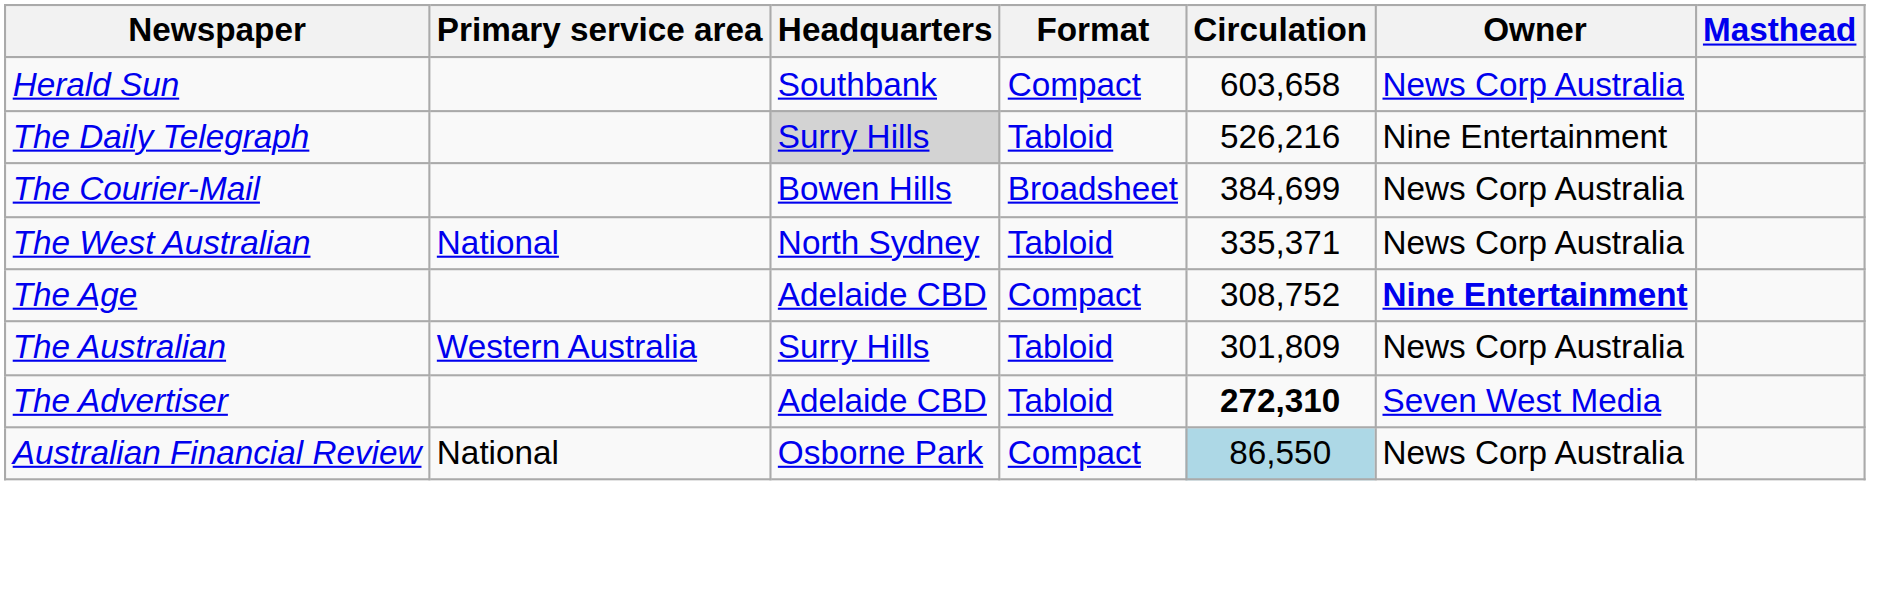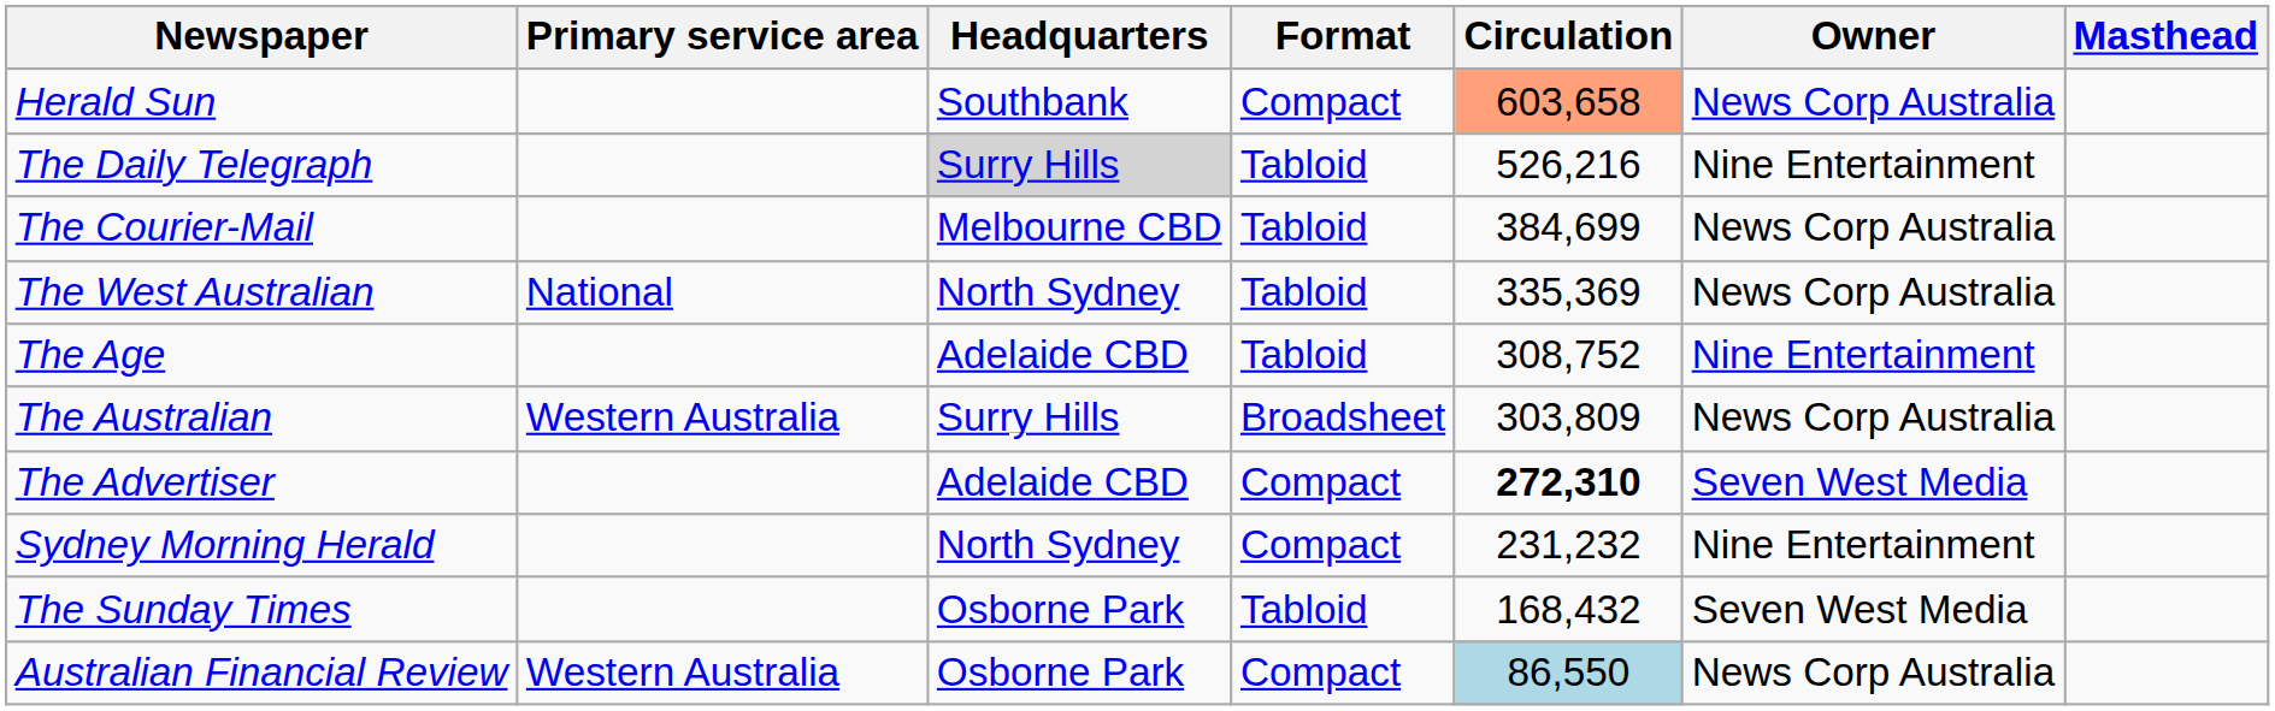Herald Sun | Circulation: no background -> lightsalmon background
The Courier-Mail | Headquarters: Bowen Hills -> Melbourne CBD
The Courier-Mail | Format: Broadsheet -> Tabloid
The West Australian | Circulation: 335,371 -> 335,369
The Age | Format: Compact -> Tabloid
The Age | Owner: bold -> normal
The Australian | Format: Tabloid -> Broadsheet
The Australian | Circulation: 301,809 -> 303,809
The Advertiser | Format: Tabloid -> Compact
+ row: Sydney Morning Herald | North Sydney | Compact | 231,232 | Nine Entertainment
+ row: The Sunday Times | Osborne Park | Tabloid | 168,432 | Seven West Media
Australian Financial Review | Primary service area: National -> Western Australia
